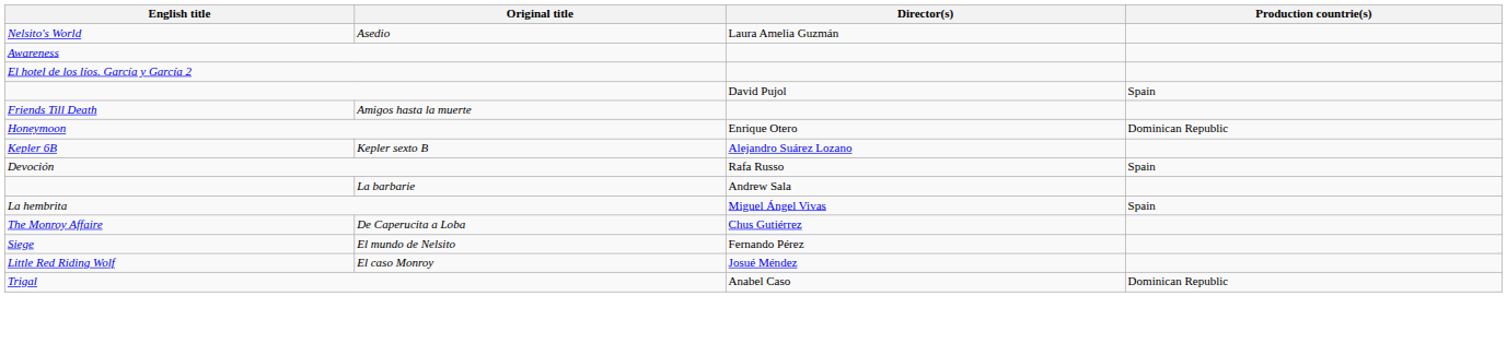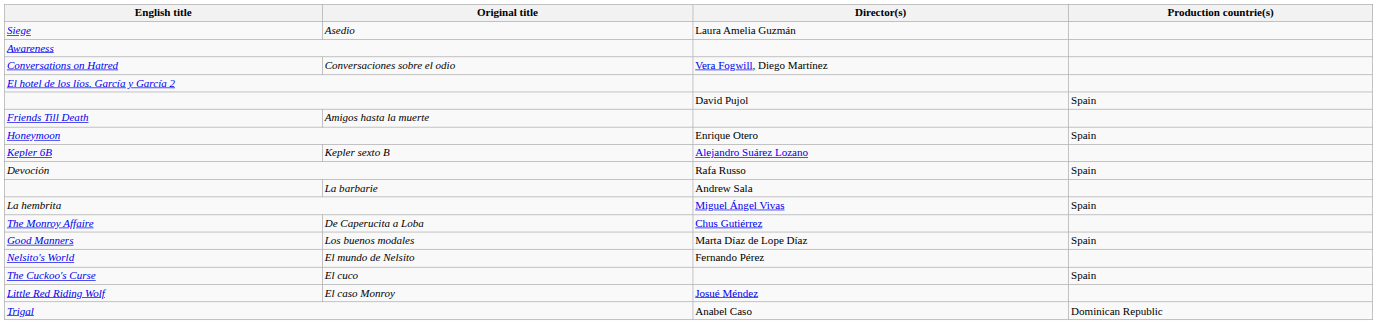Asedio | English title: Nelsito's World -> Siege
+ row: Conversations on Hatred | Conversaciones sobre el odio | Vera Fogwill, Diego Martínez
Honeymoon | Production countrie(s): Dominican Republic -> Spain
+ row: Good Manners | Los buenos modales | Marta Díaz de Lope Díaz | Spain
El mundo de Nelsito | English title: Siege -> Nelsito's World
+ row: The Cuckoo's Curse | El cuco | Spain
